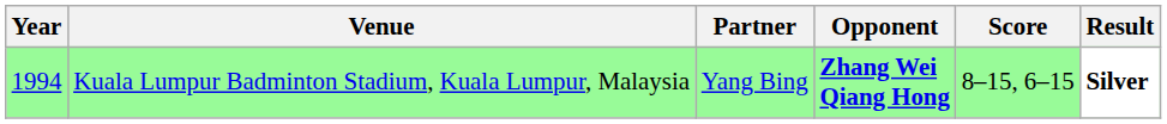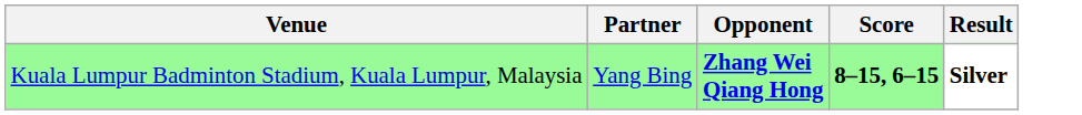- column: Year | 1994
Kuala Lumpur Badminton Stadium, Kuala Lumpur, Malaysia | Score: normal -> bold
